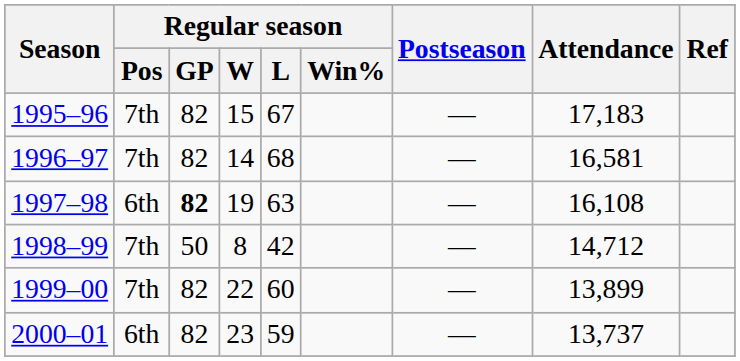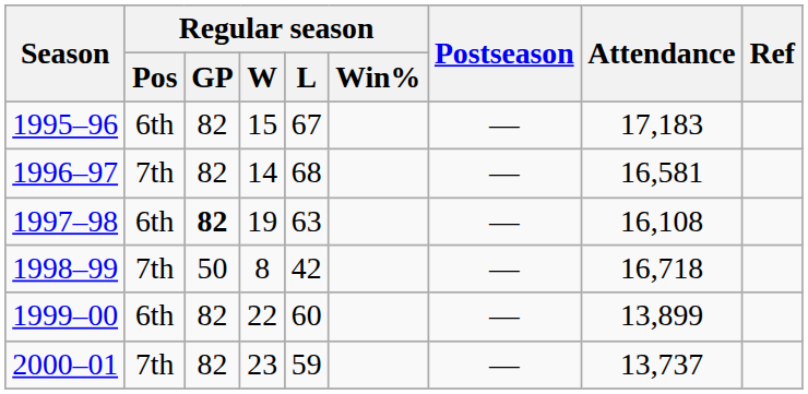1995–96 | Regular season / Pos: 7th -> 6th
1998–99 | Attendance: 14,712 -> 16,718
1999–00 | Regular season / Pos: 7th -> 6th
2000–01 | Regular season / Pos: 6th -> 7th
